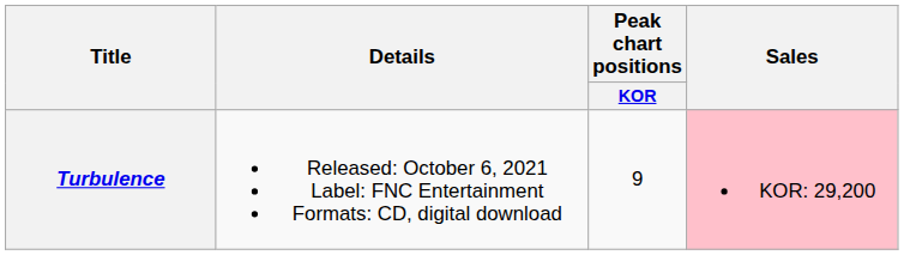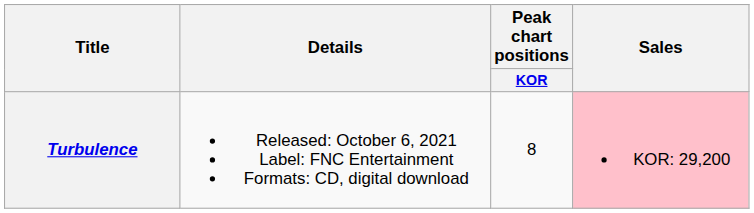Turbulence | Peak chart positions / KOR: 9 -> 8
